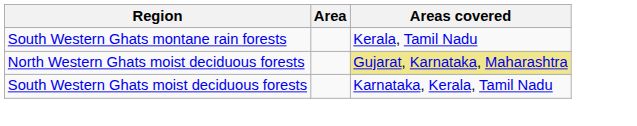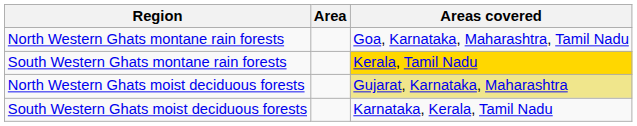+ row: North Western Ghats montane rain forests | Goa, Karnataka, Maharashtra, Tamil Nadu
South Western Ghats montane rain forests | Areas covered: no background -> gold background
